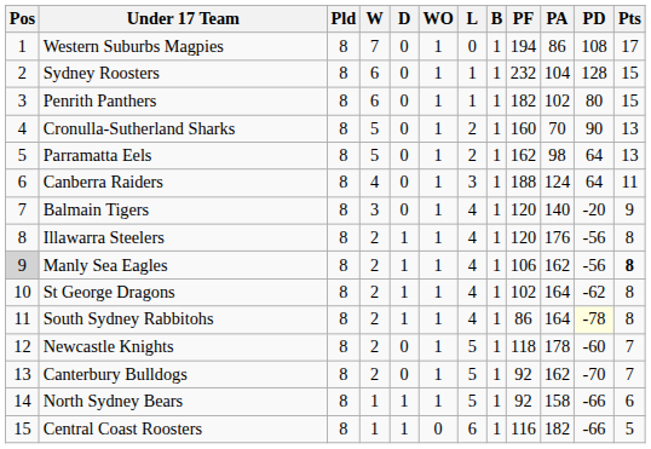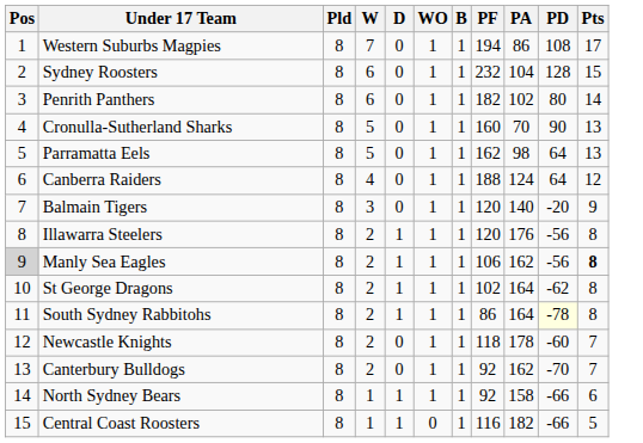- column: L | 0 | 1 | 1 | 2 | 2 | 3 | 4 | 4 | 4 | 4 | 4 | 5 | 5 | 5 | 6
Penrith Panthers | Pts: 15 -> 14
Canberra Raiders | Pts: 11 -> 12
